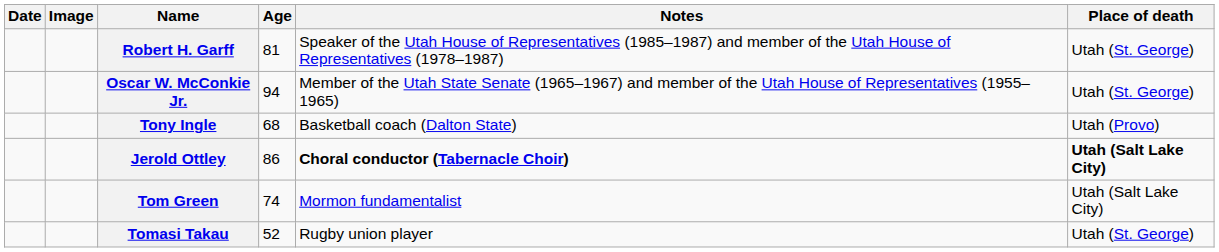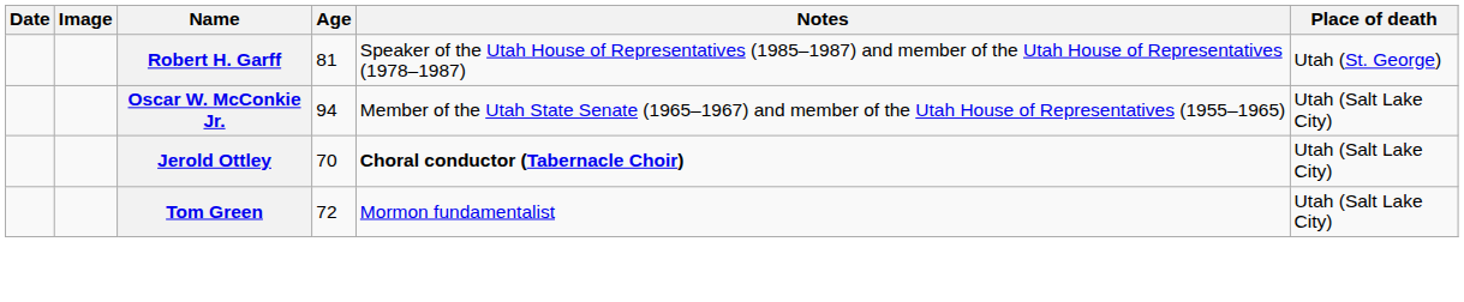Oscar W. McConkie Jr. | Place of death: Utah (St. George) -> Utah (Salt Lake City)
- row: Tony Ingle | 68 | Basketball coach (Dalton State) | Utah (Provo)
Jerold Ottley | Age: 86 -> 70
Jerold Ottley | Place of death: bold -> normal
Tom Green | Age: 74 -> 72
- row: Tomasi Takau | 52 | Rugby union player | Utah (St. George)
